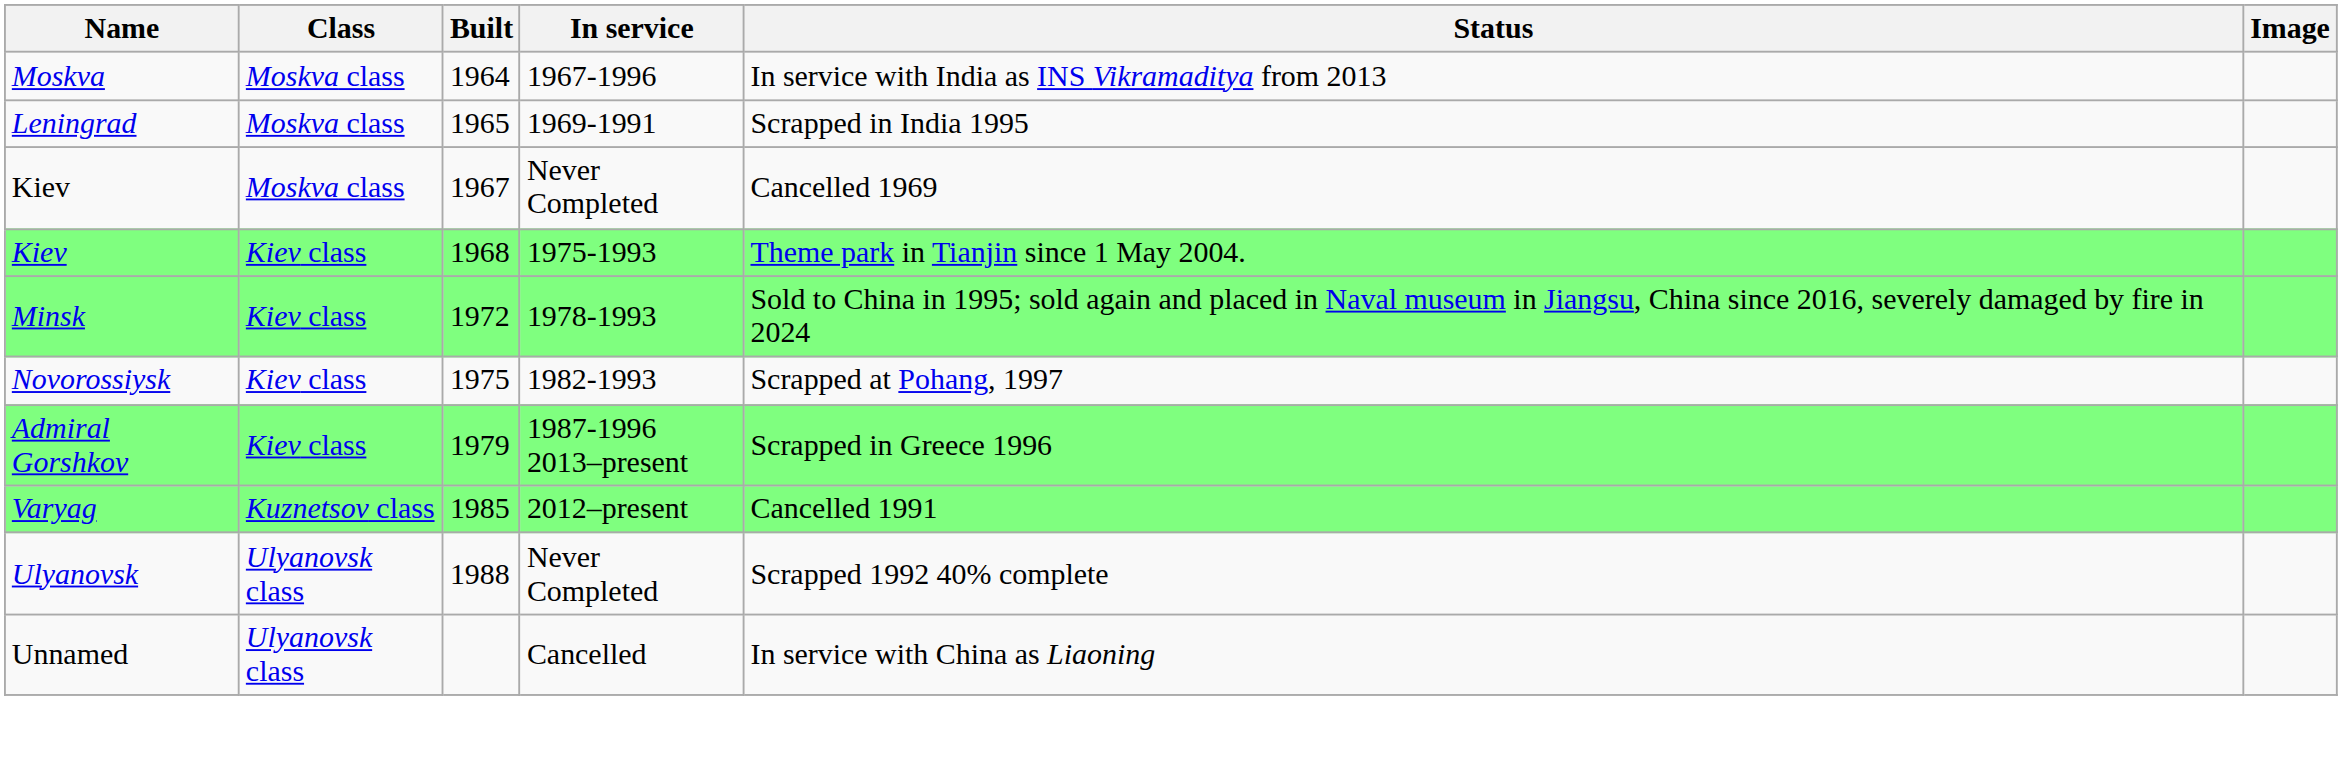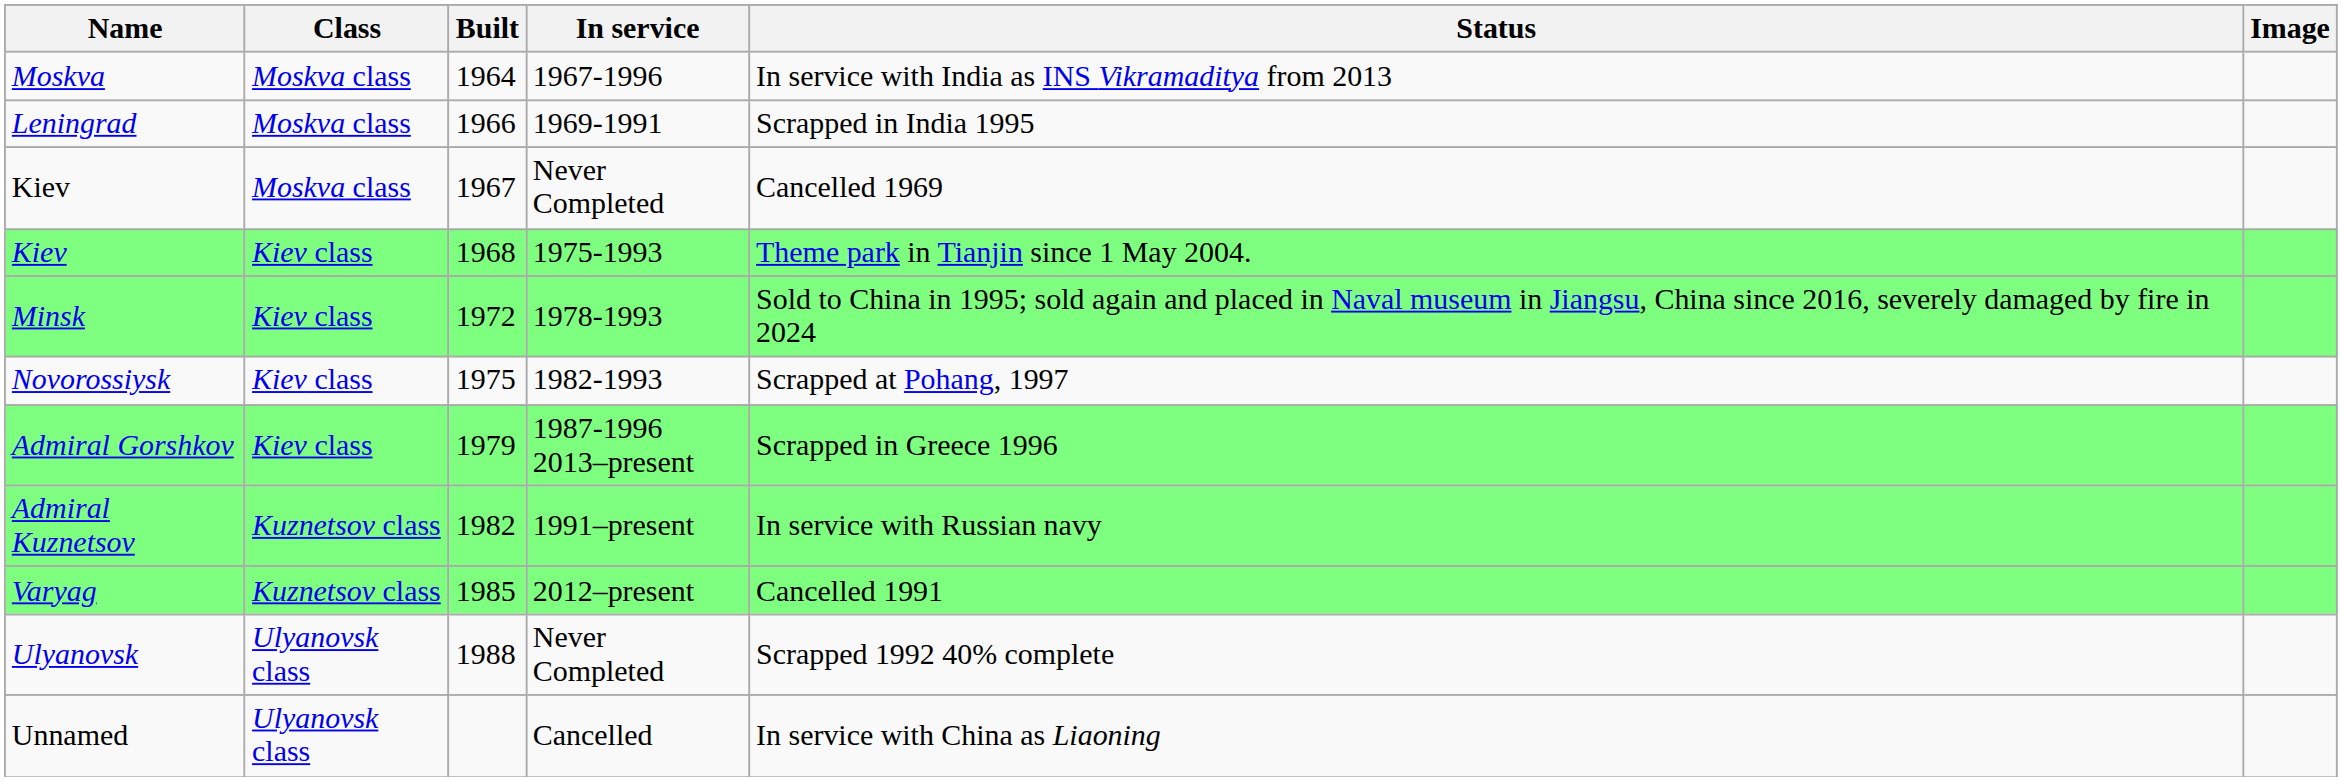Leningrad | Built: 1965 -> 1966
+ row: Admiral Kuznetsov | Kuznetsov class | 1982 | 1991–present | In service with Russian navy
